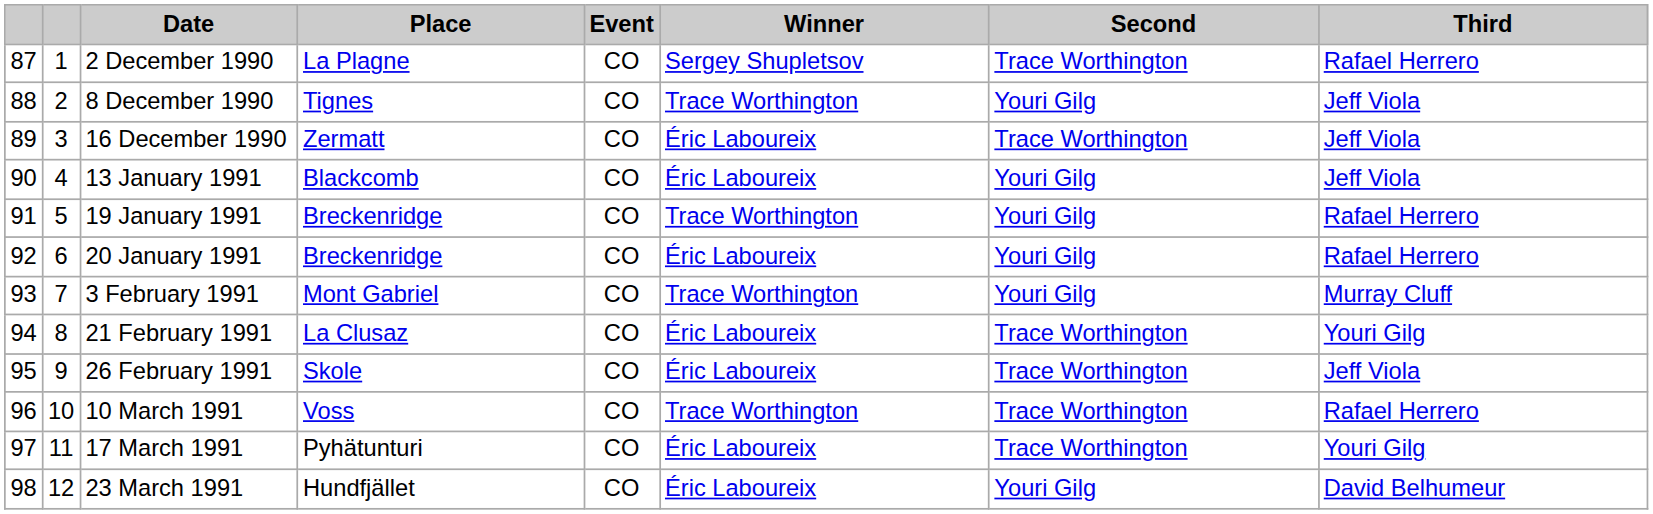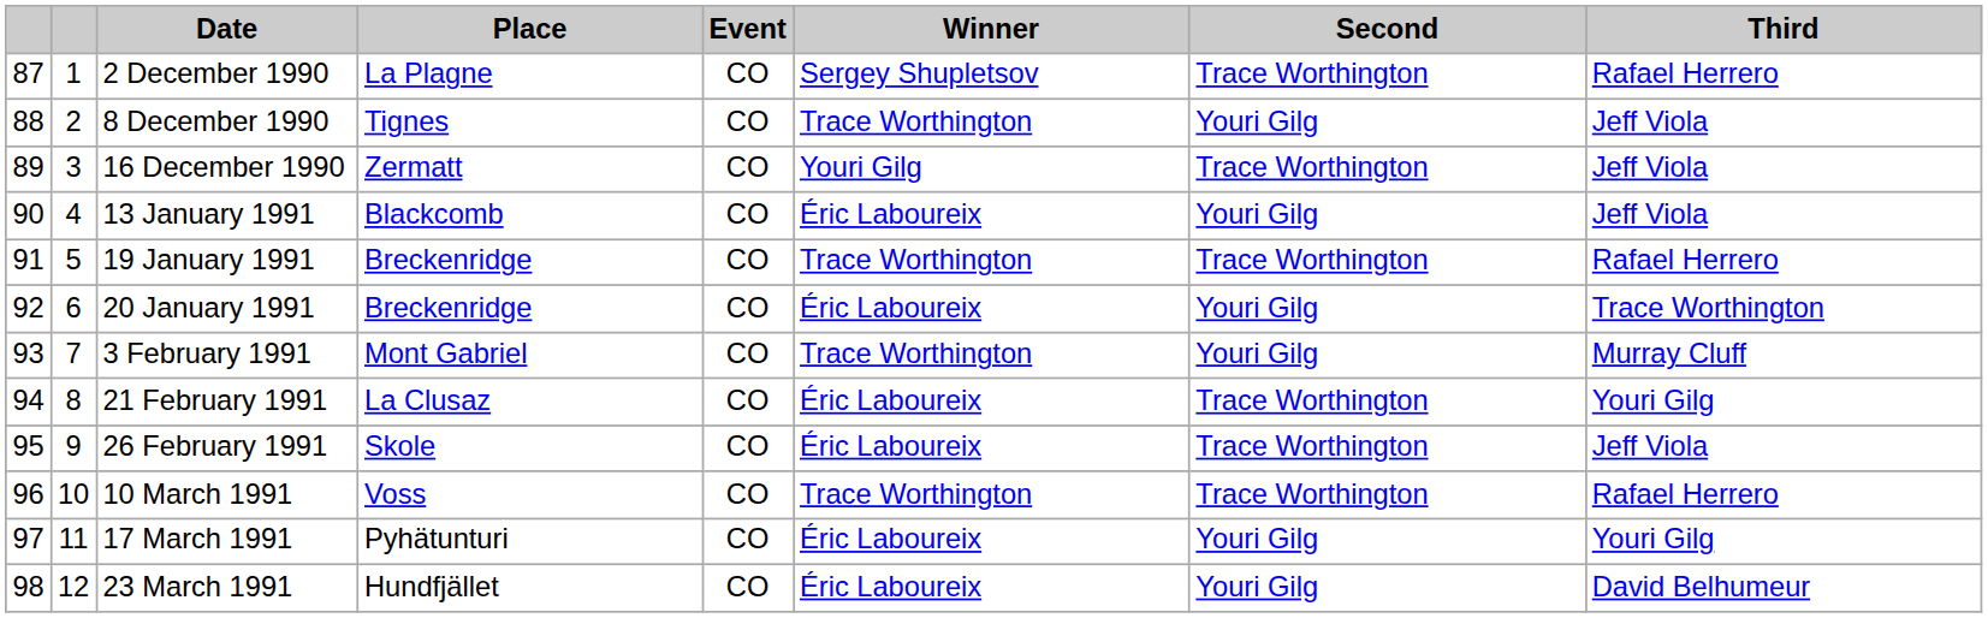16 December 1990 | Winner: Éric Laboureix -> Youri Gilg
19 January 1991 | Second: Youri Gilg -> Trace Worthington
20 January 1991 | Third: Rafael Herrero -> Trace Worthington
17 March 1991 | Second: Trace Worthington -> Youri Gilg
